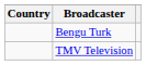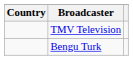rows swapped: Bengu Turk <-> TMV Television
